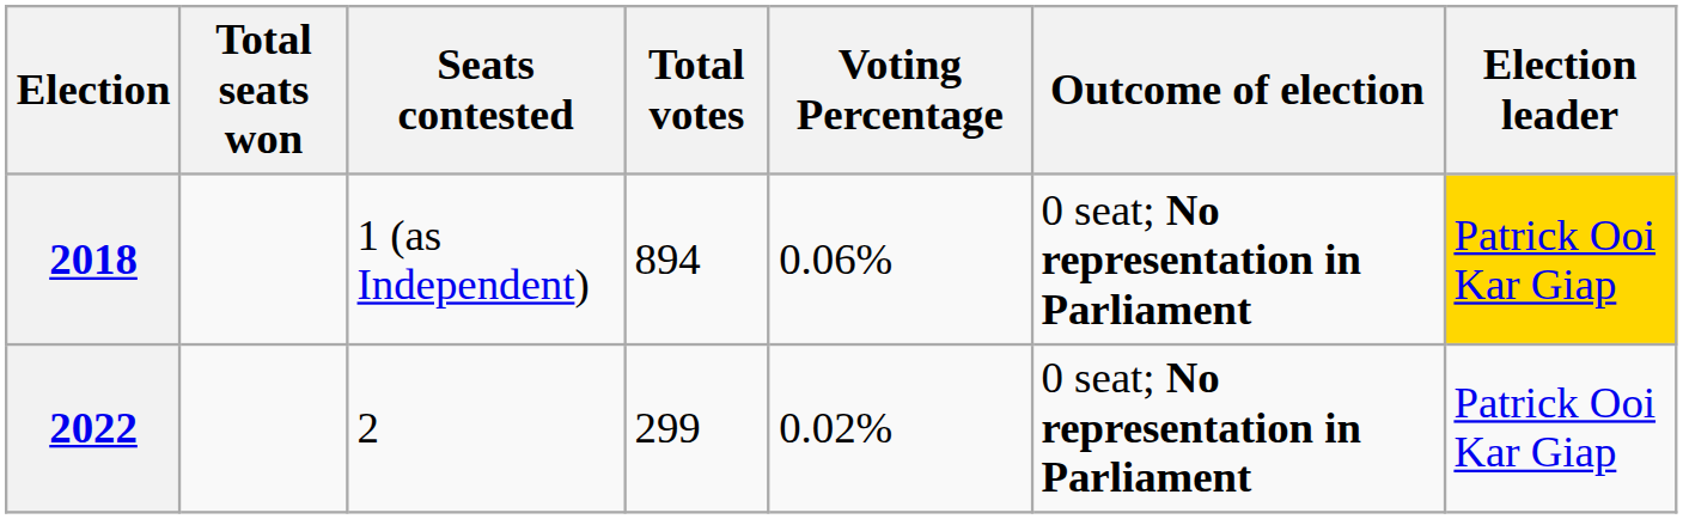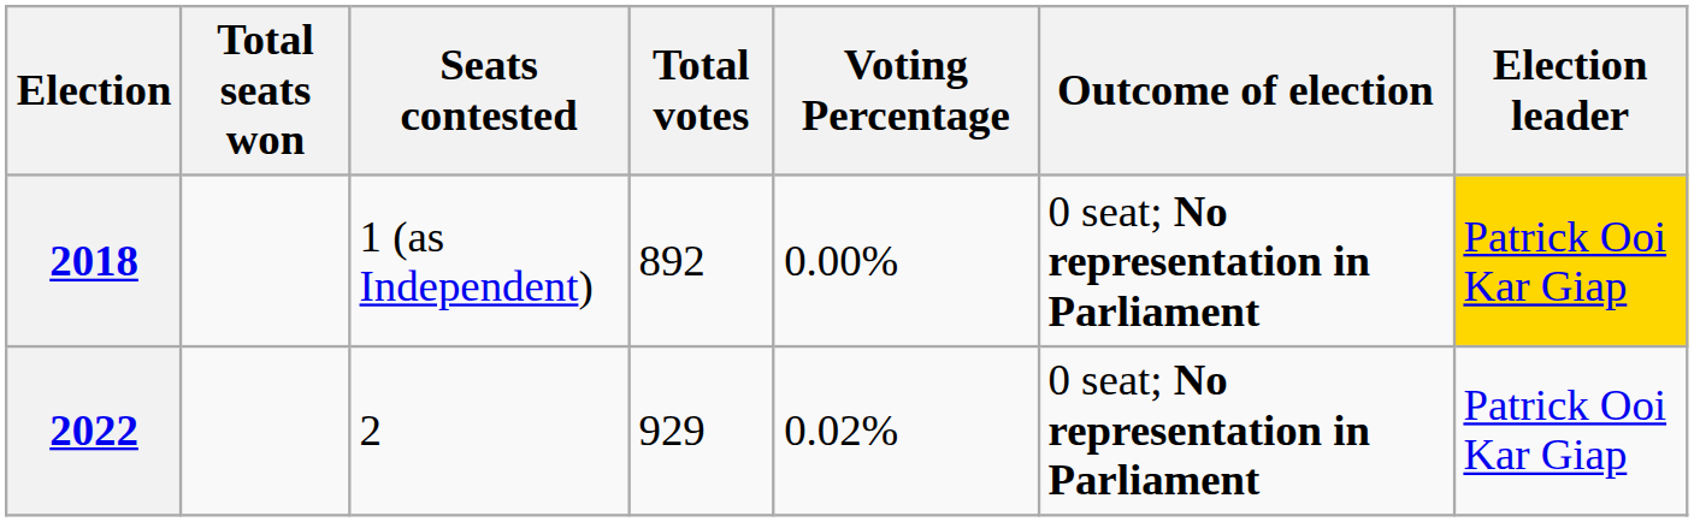2018 | Total votes: 894 -> 892
2018 | Voting Percentage: 0.06% -> 0.00%
2022 | Total votes: 299 -> 929
